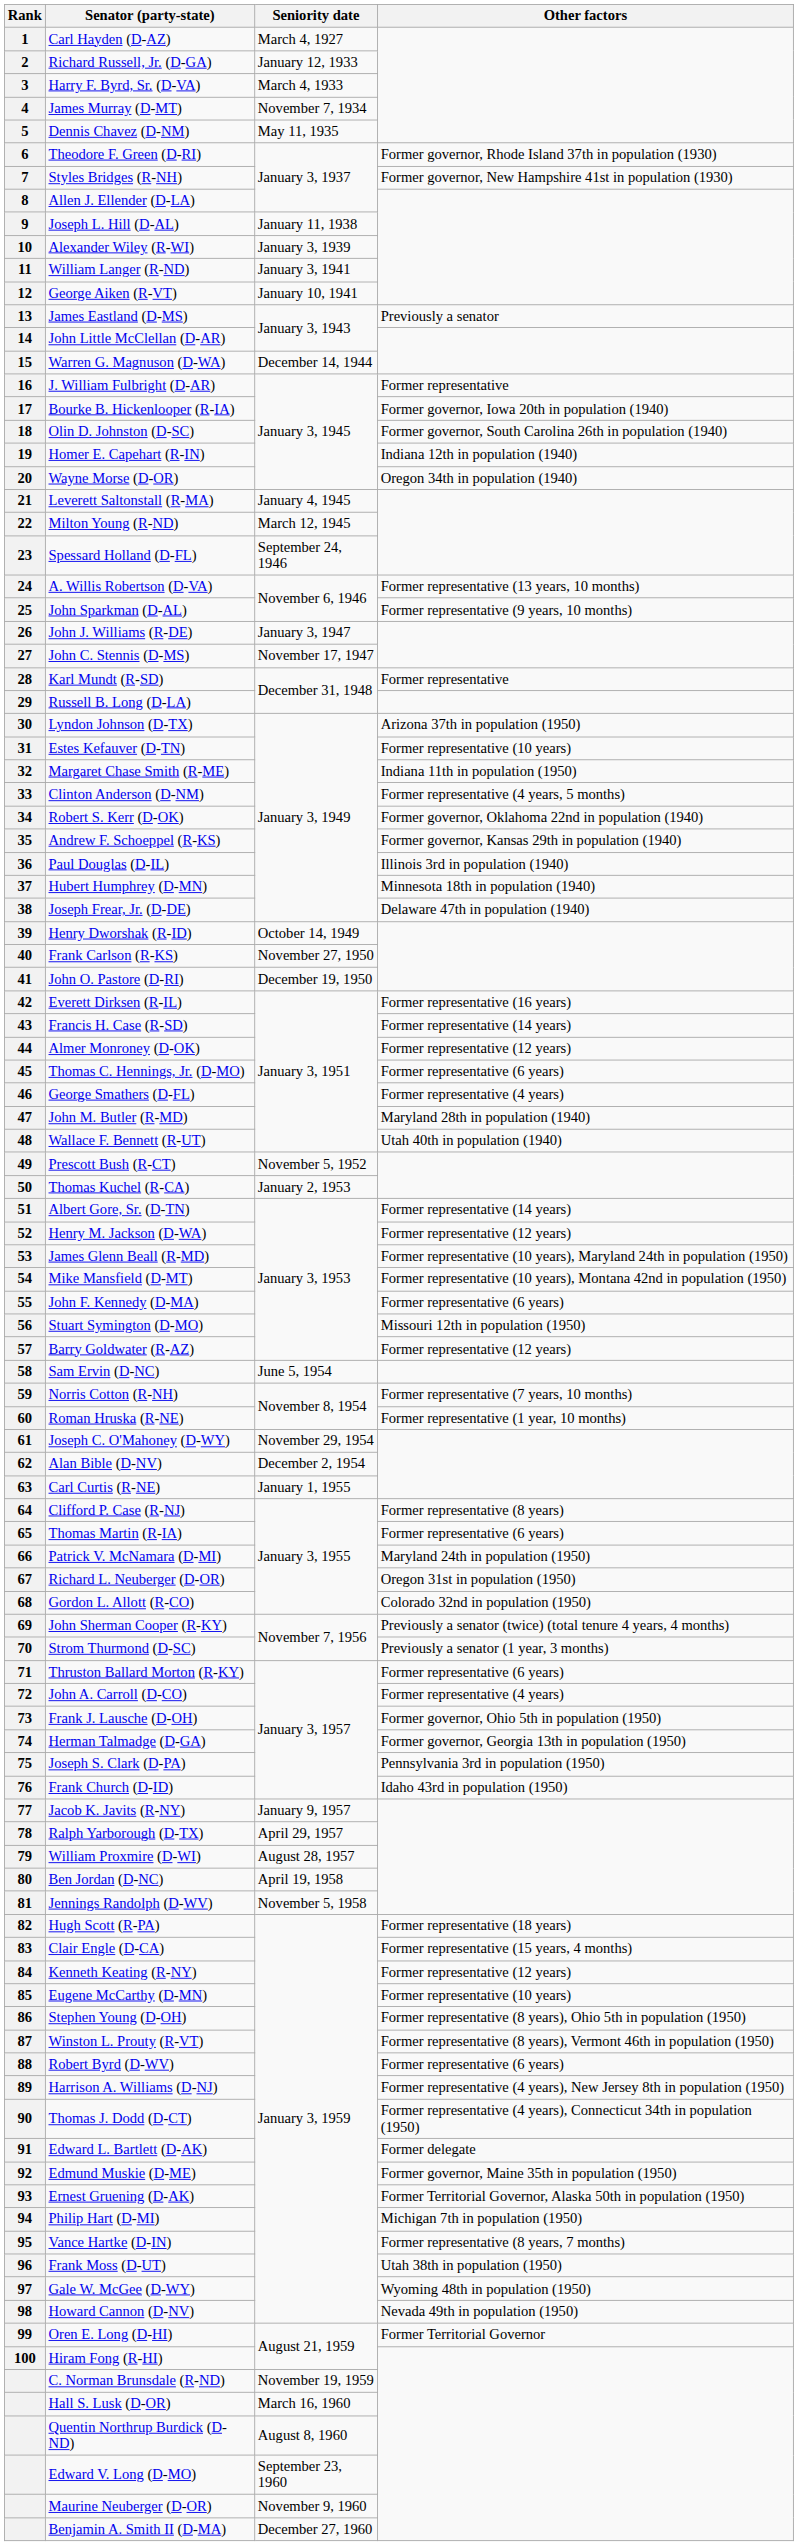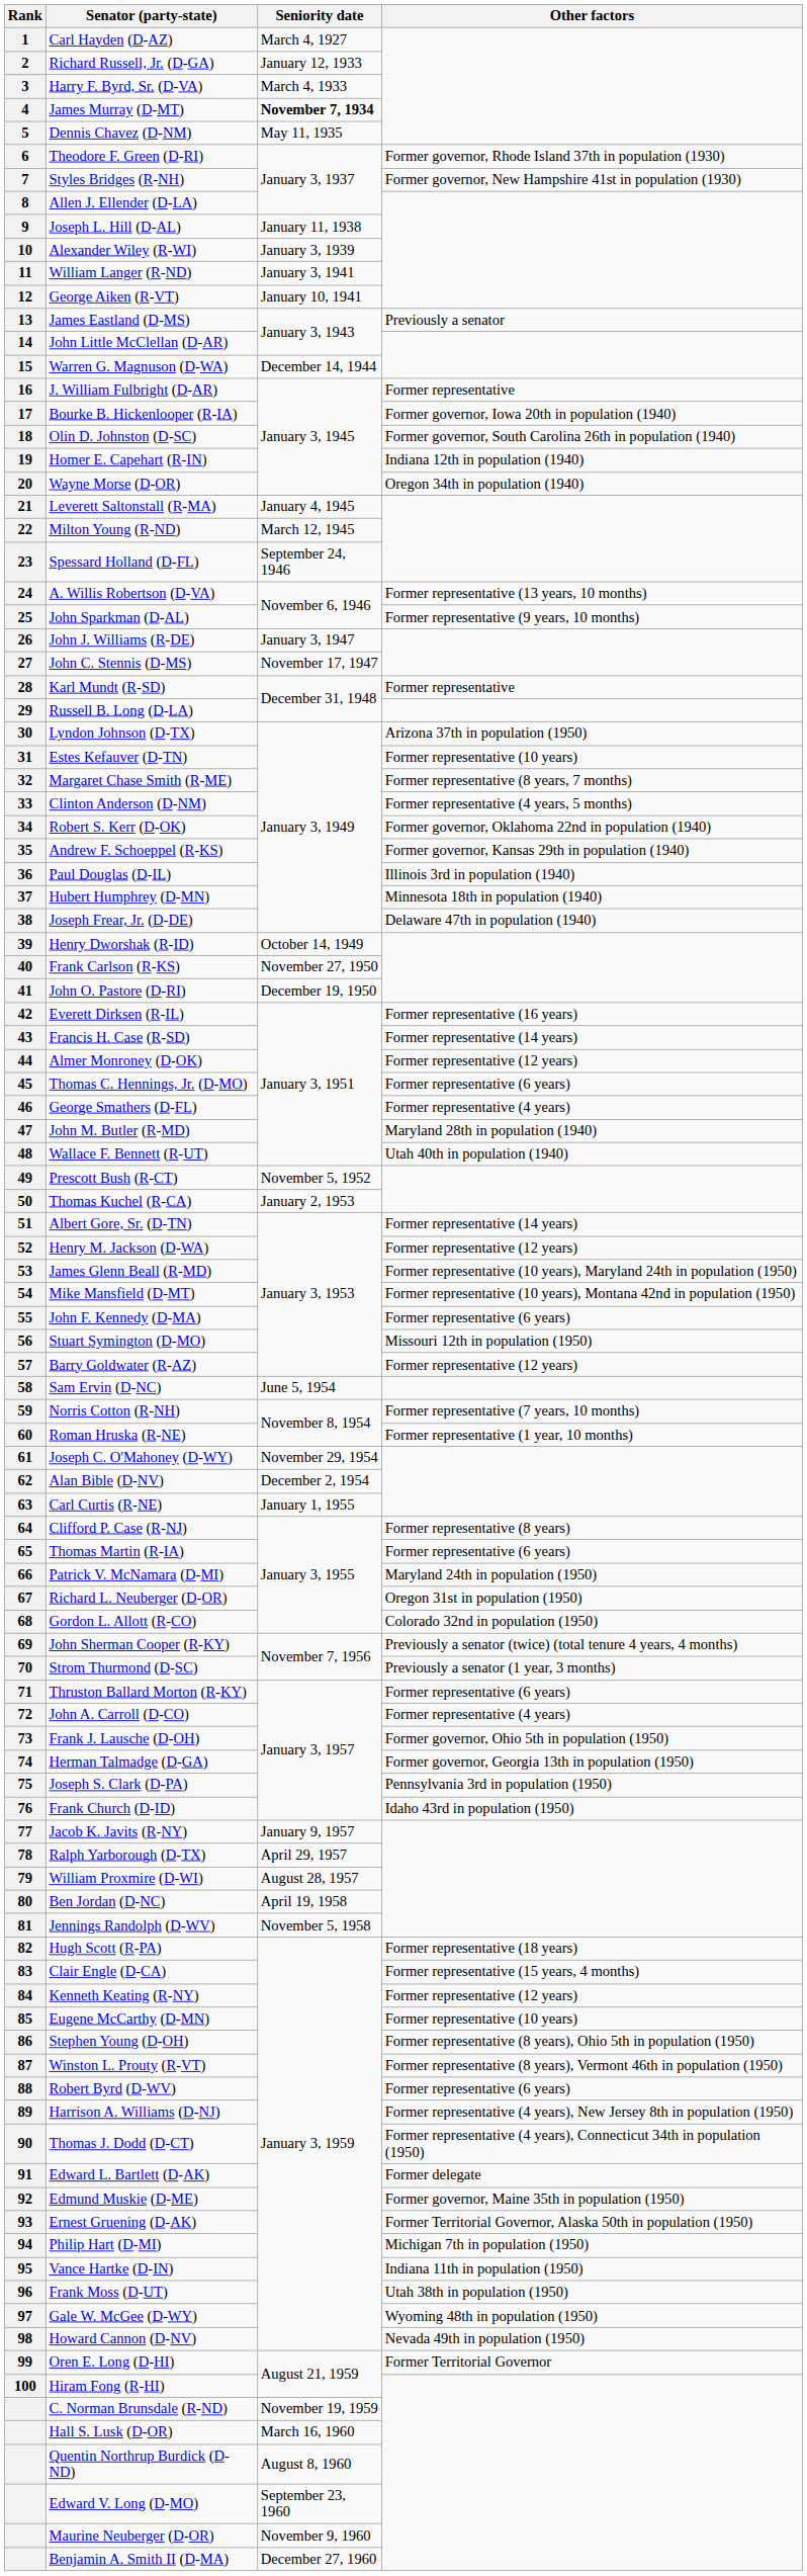James Murray (D-MT) | Seniority date: normal -> bold
Margaret Chase Smith (R-ME) | Other factors: Indiana 11th in population (1950) -> Former representative (8 years, 7 months)
Vance Hartke (D-IN) | Other factors: Former representative (8 years, 7 months) -> Indiana 11th in population (1950)
